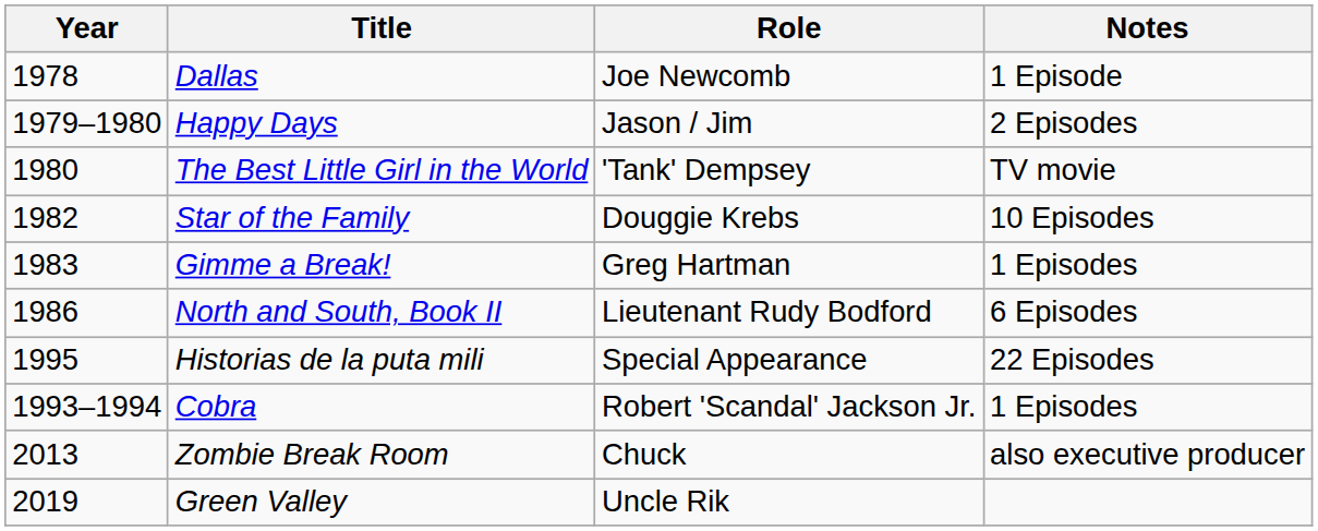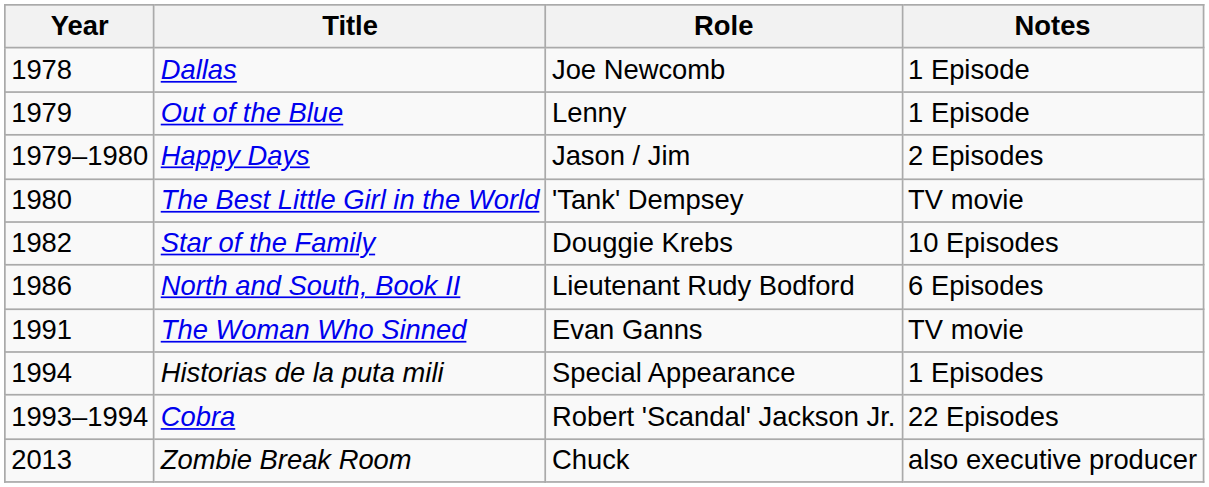+ row: 1979 | Out of the Blue | Lenny | 1 Episode
- row: 1983 | Gimme a Break! | Greg Hartman | 1 Episodes
+ row: 1991 | The Woman Who Sinned | Evan Ganns | TV movie
Historias de la puta mili | Year: 1995 -> 1994
Historias de la puta mili | Notes: 22 Episodes -> 1 Episodes
Cobra | Notes: 1 Episodes -> 22 Episodes
- row: 2019 | Green Valley | Uncle Rik
